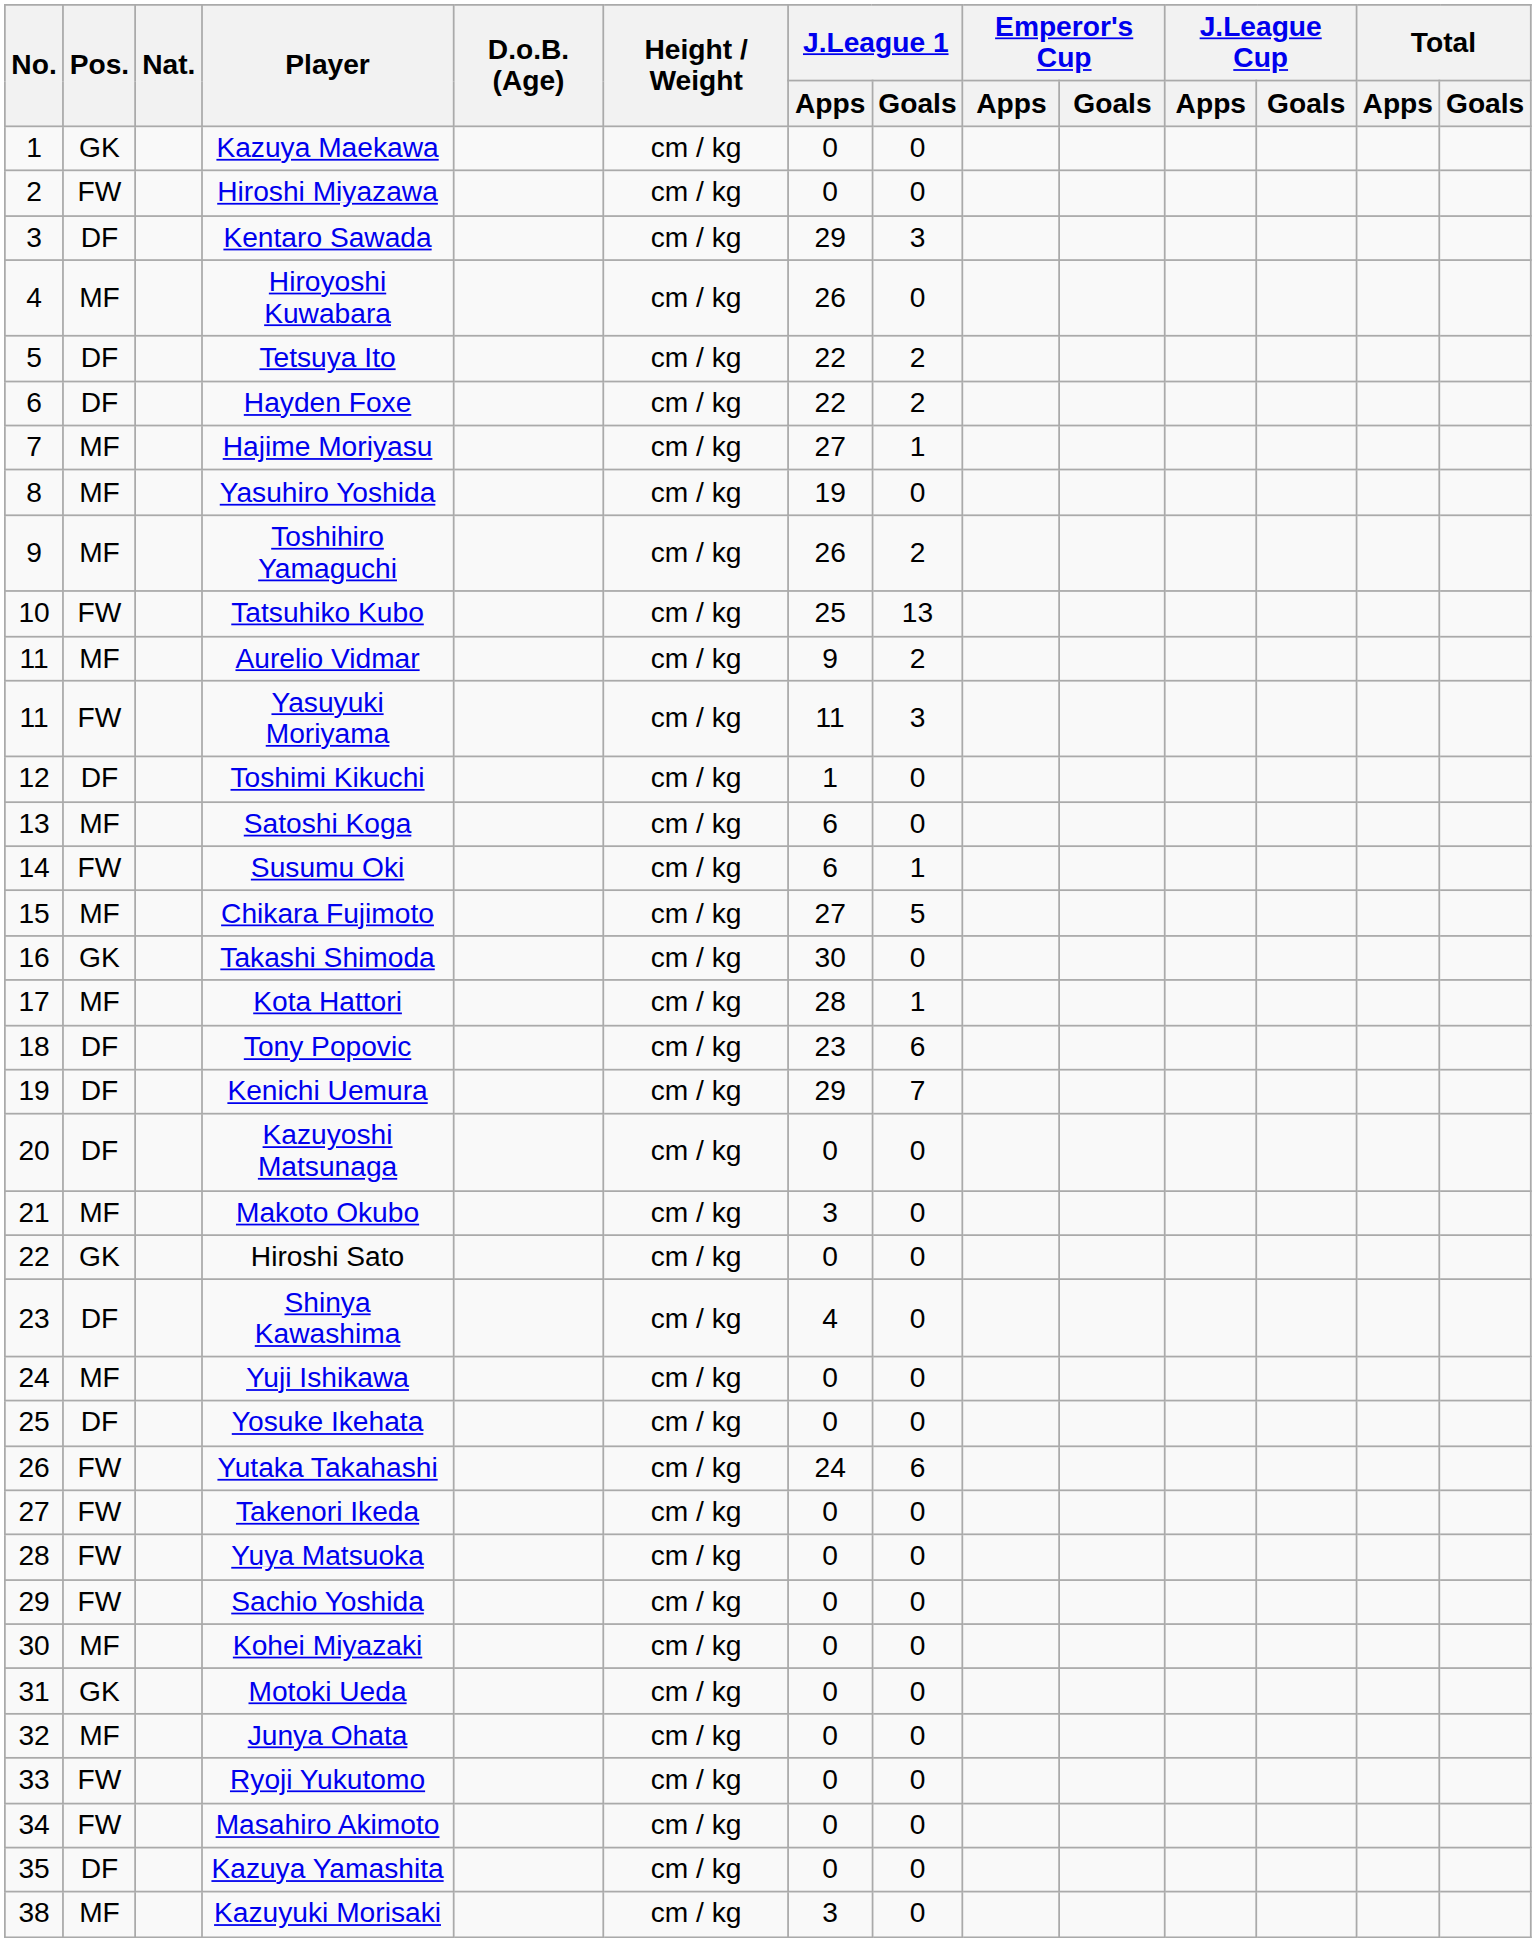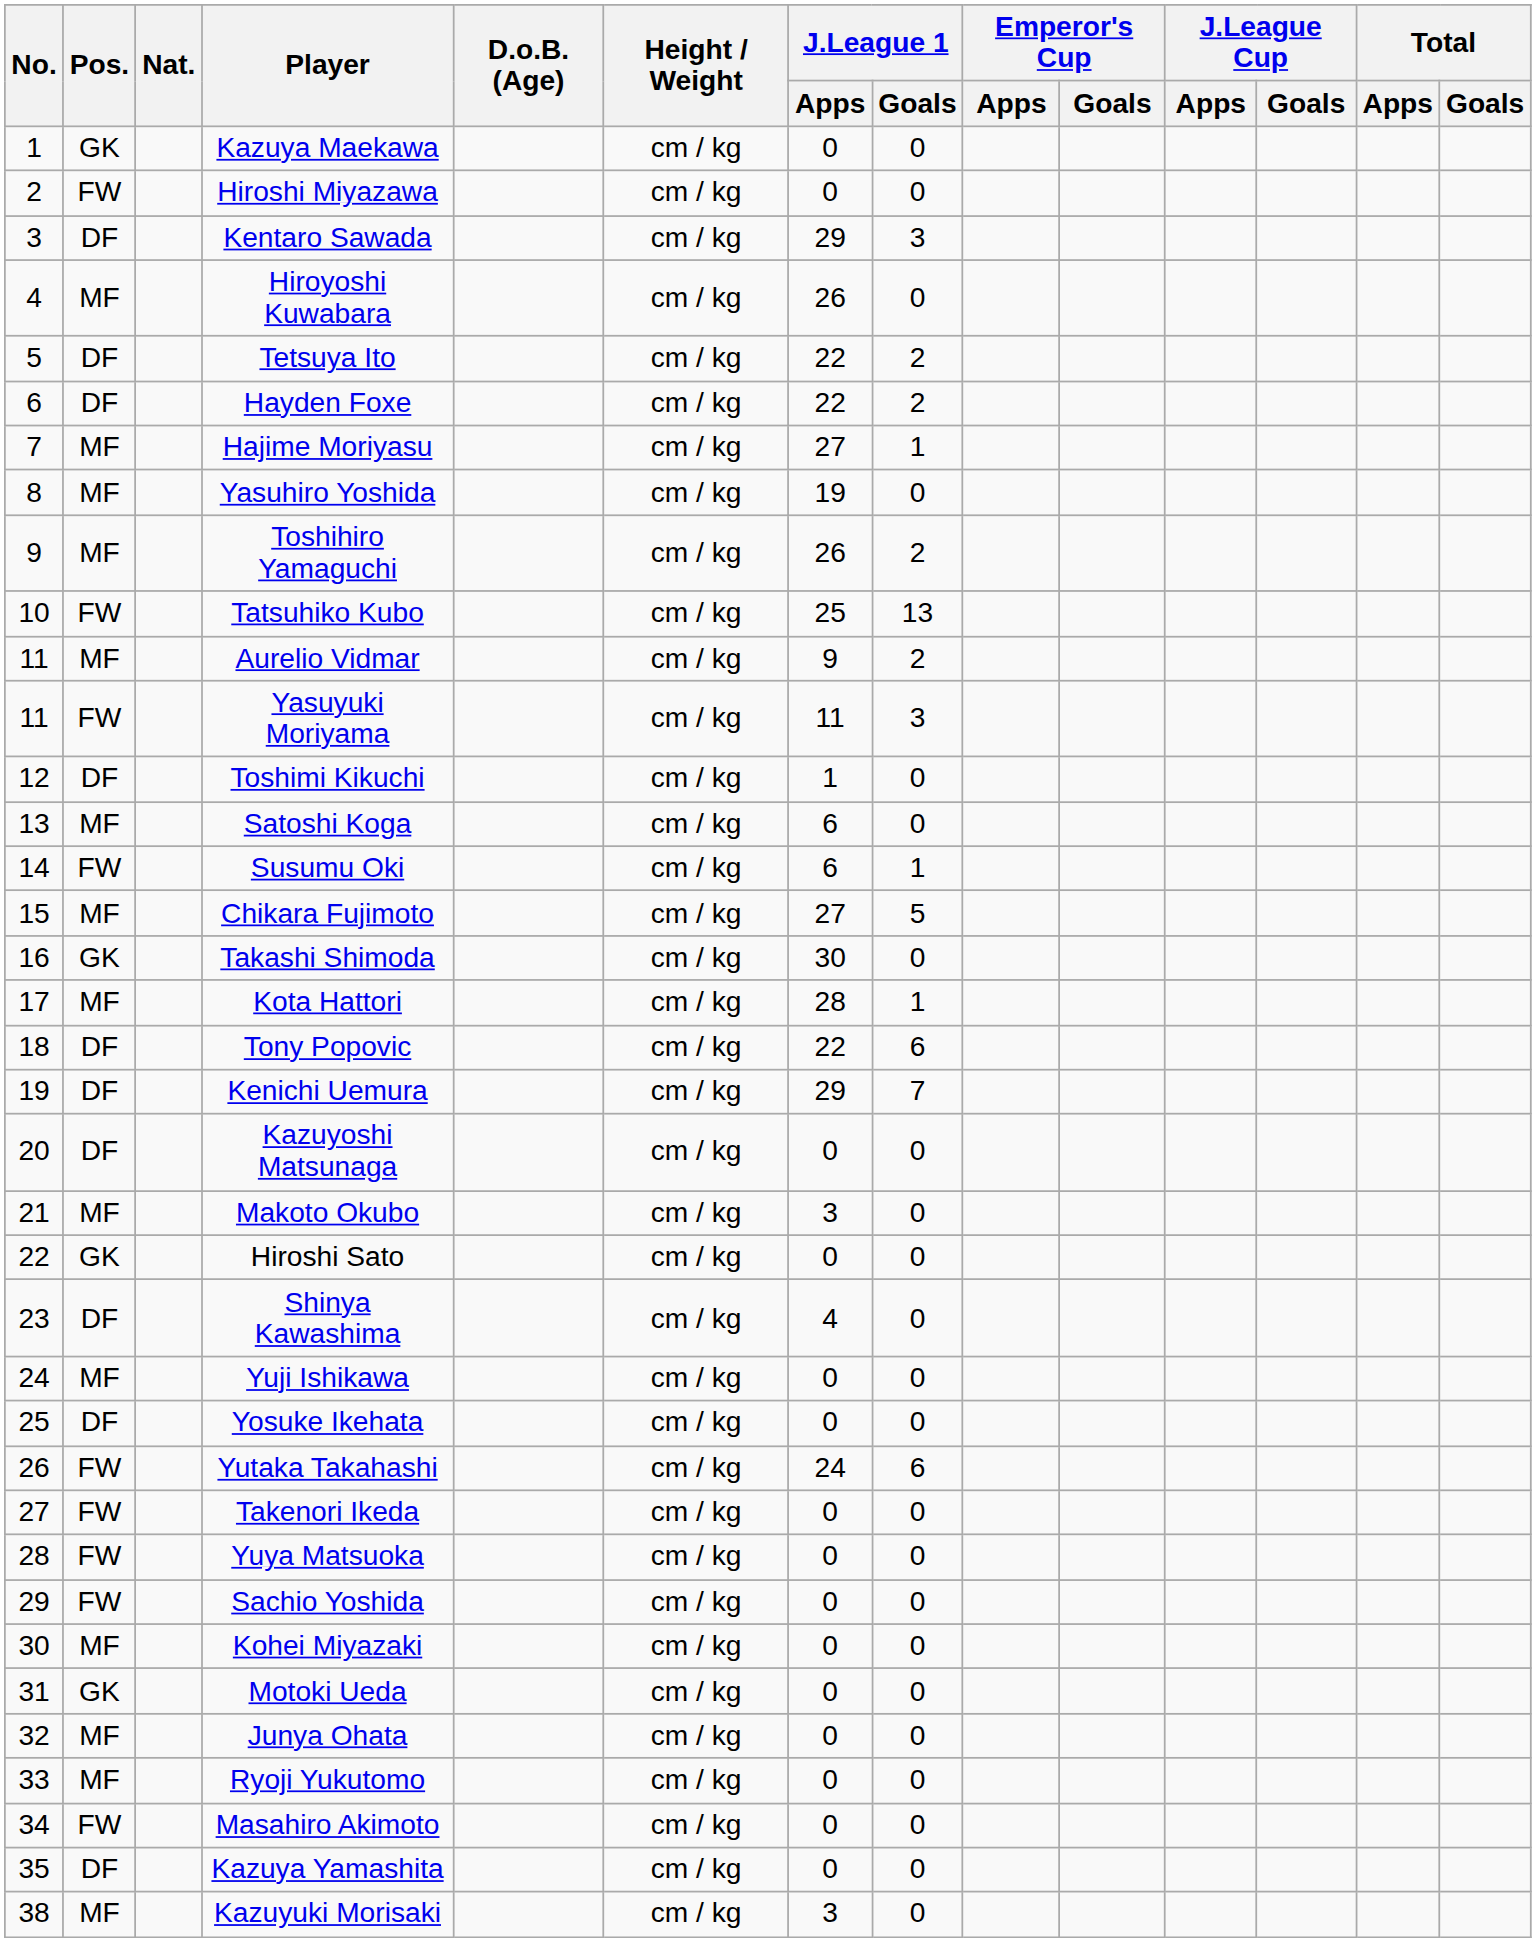Tony Popovic | J.League 1 / Apps: 23 -> 22
Ryoji Yukutomo | Pos.: FW -> MF
